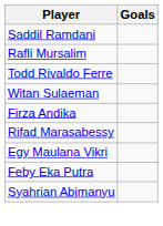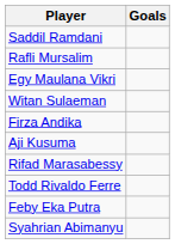rows swapped: Todd Rivaldo Ferre <-> Egy Maulana Vikri
+ row: Aji Kusuma
